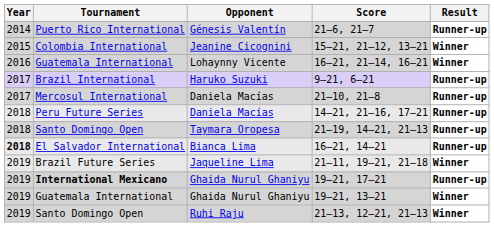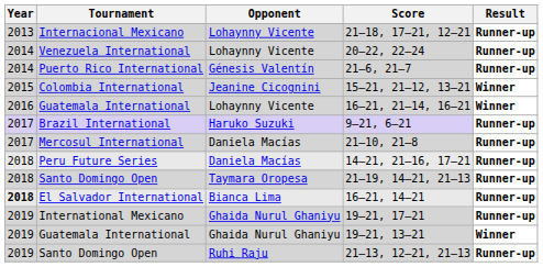+ row: 2013 | Internacional Mexicano | Lohaynny Vicente | 21–18, 17–21, 12–21 | Runner-up
+ row: 2014 | Venezuela International | Lohaynny Vicente | 20–22, 22–24 | Runner-up
- row: 2019 | Brazil Future Series | Jaqueline Lima | 21–11, 19–21, 21–18 | Winner
19–21, 17–21 | Tournament: bold -> normal
21–13, 12–21, 21–13 | Result: Winner -> Runner-up
